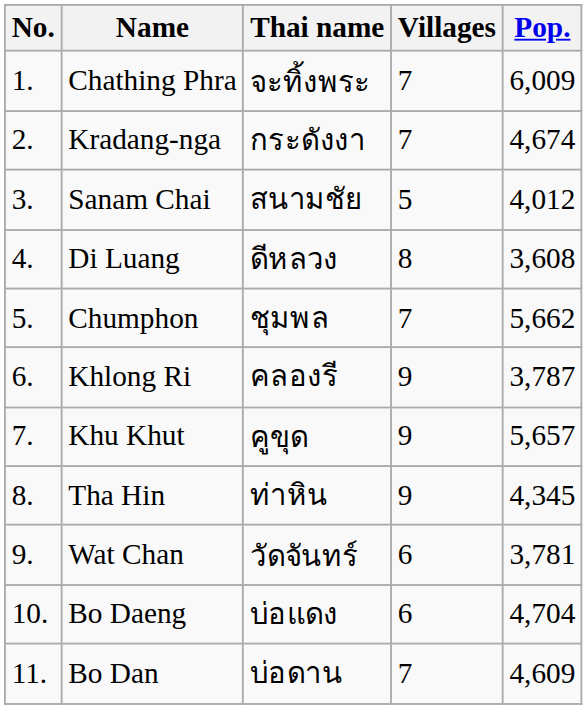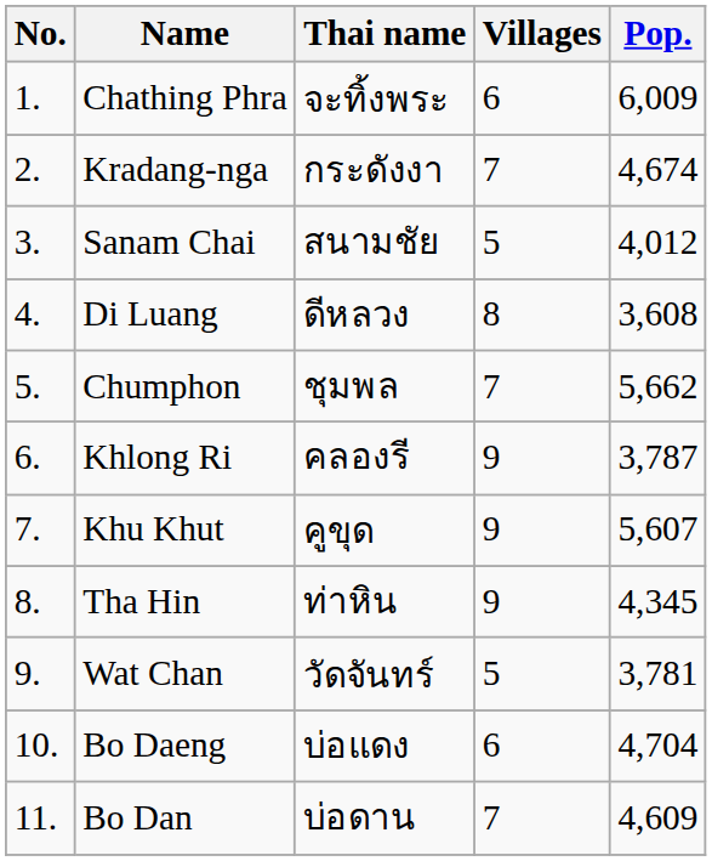Chathing Phra | Villages: 7 -> 6
Khu Khut | Pop.: 5,657 -> 5,607
Wat Chan | Villages: 6 -> 5
